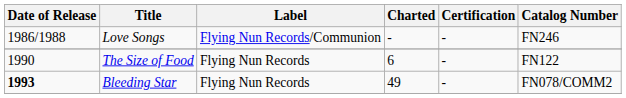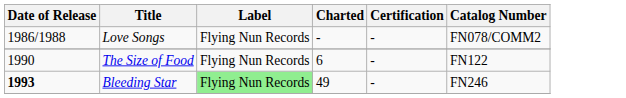Love Songs | Label: Flying Nun Records/Communion -> Flying Nun Records
Love Songs | Catalog Number: FN246 -> FN078/COMM2
Bleeding Star | Label: no background -> lightgreen background
Bleeding Star | Catalog Number: FN078/COMM2 -> FN246
